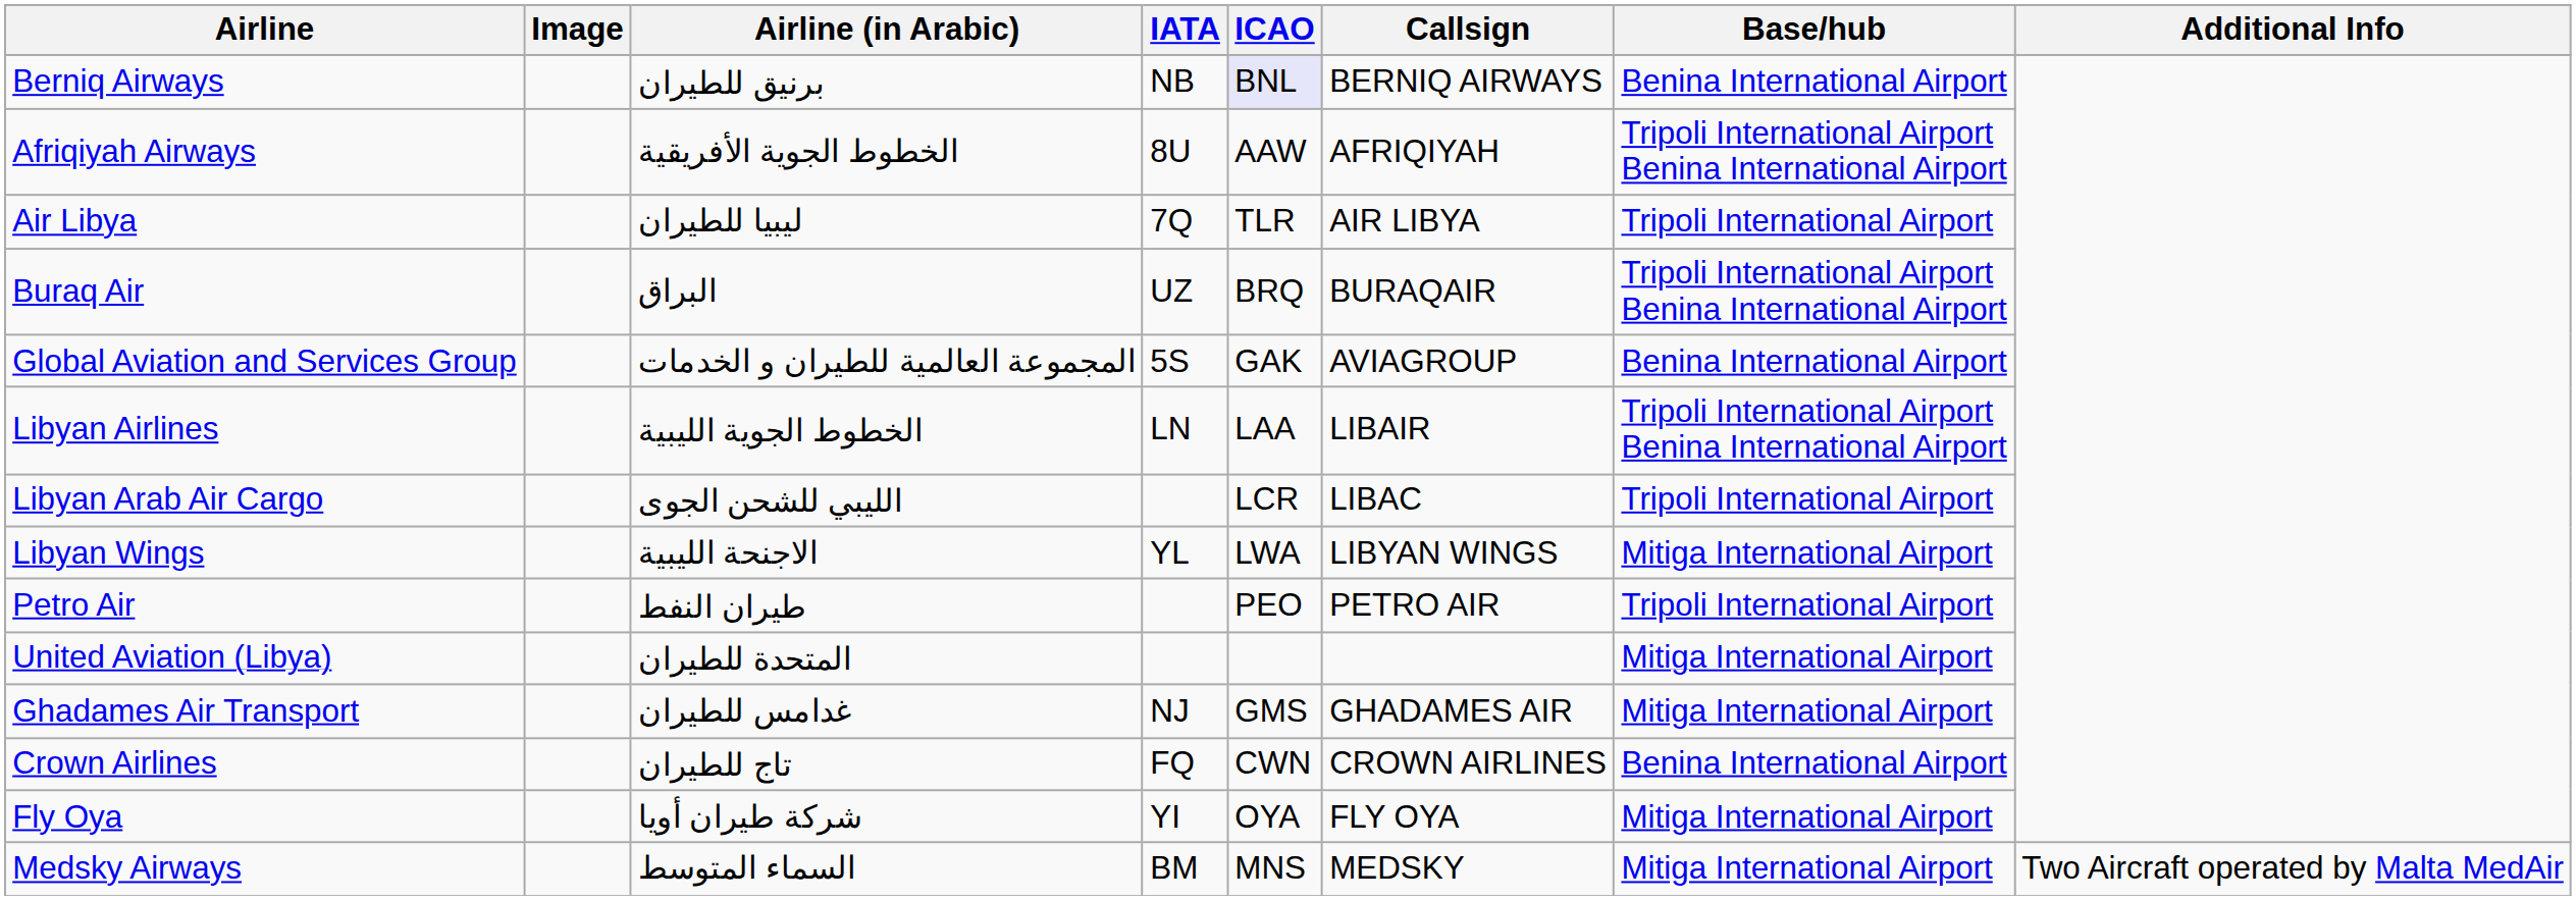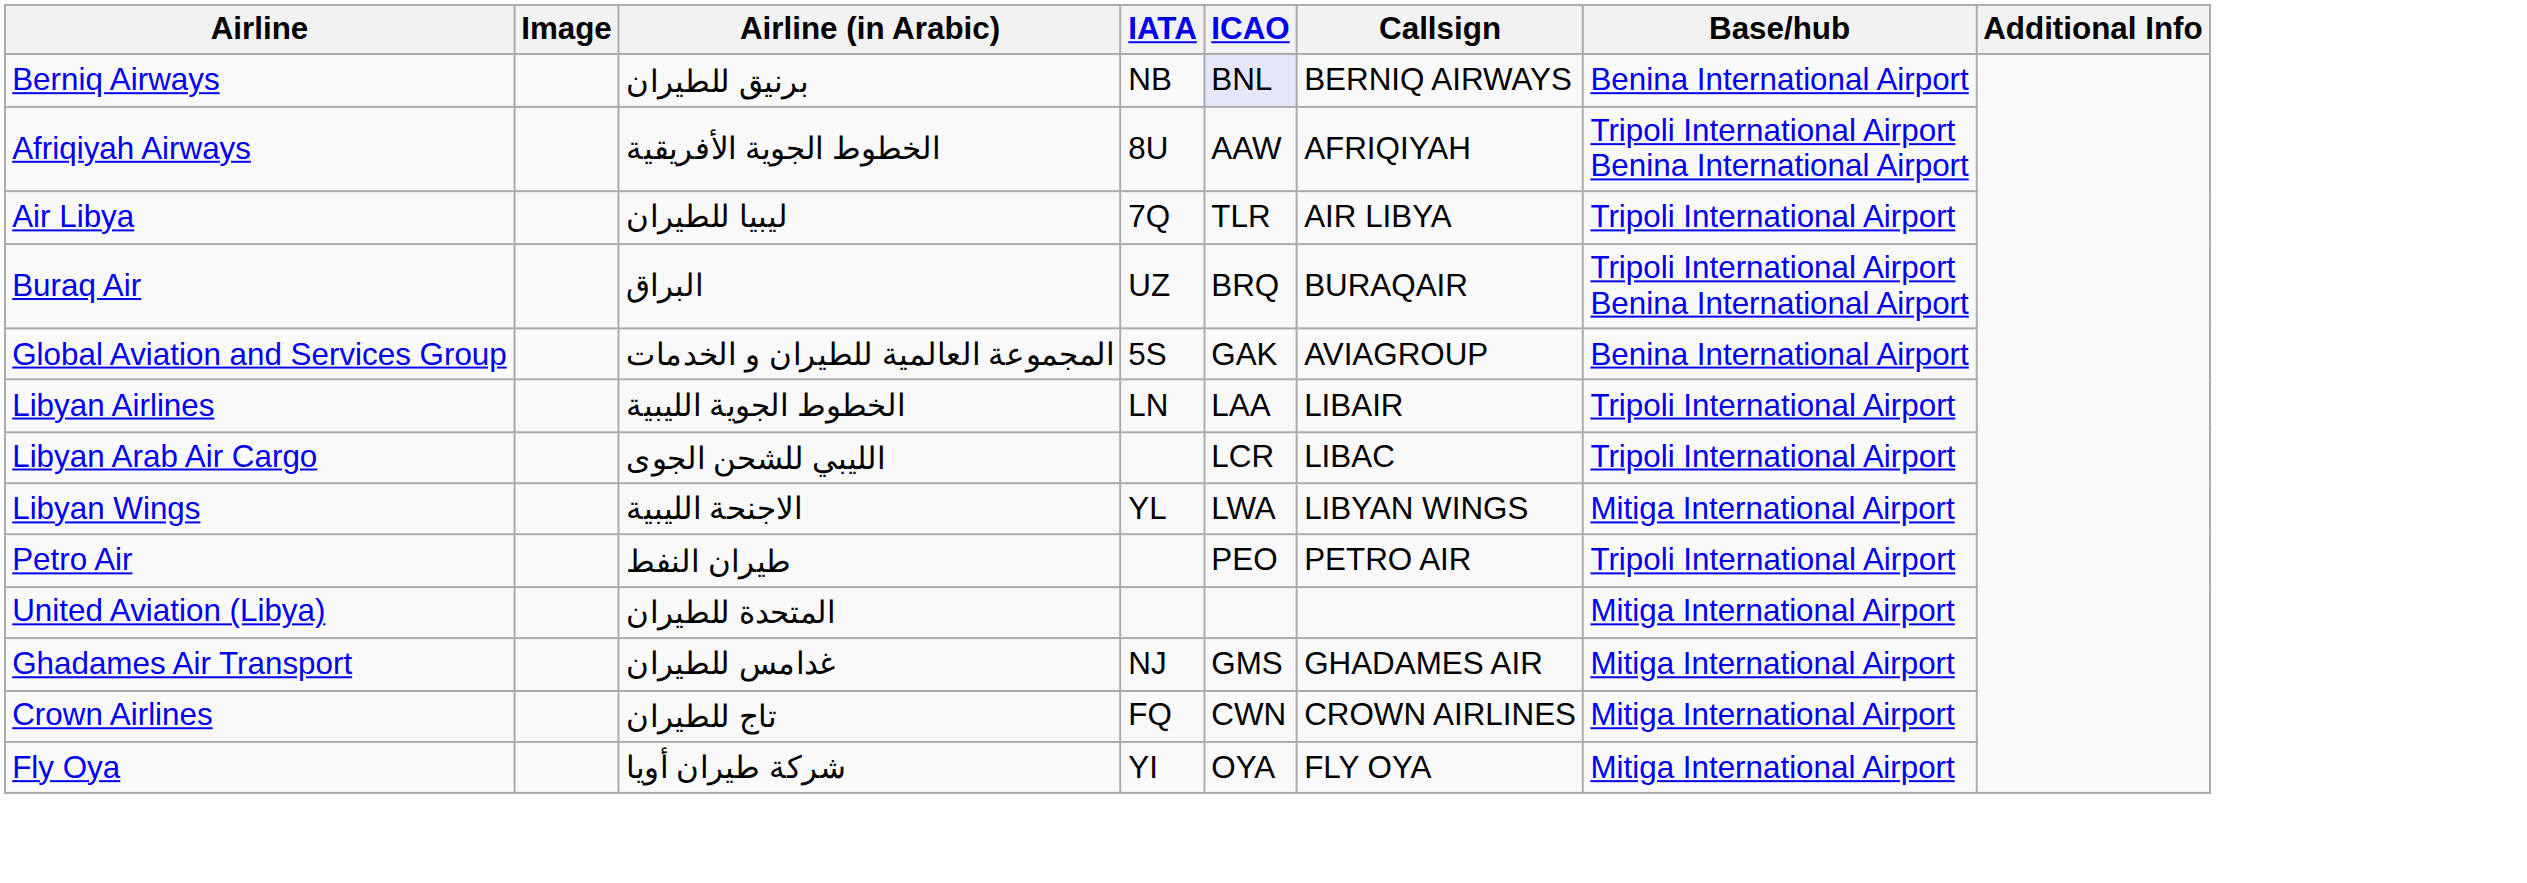Libyan Airlines | Base/hub: Tripoli International Airport Benina International Airport -> Tripoli International Airport
Crown Airlines | Base/hub: Benina International Airport -> Mitiga International Airport
- row: Medsky Airways | السماء المتوسط | BM | MNS | MEDSKY | Mitiga International Airport | Two Aircraft operated by Malta MedAir
